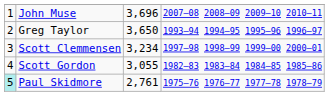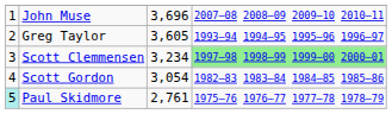Greg Taylor | column 3: 3,650 -> 3,605
Scott Clemmensen | column 4: no background -> lightgreen background
Scott Gordon | column 3: 3,055 -> 3,054
